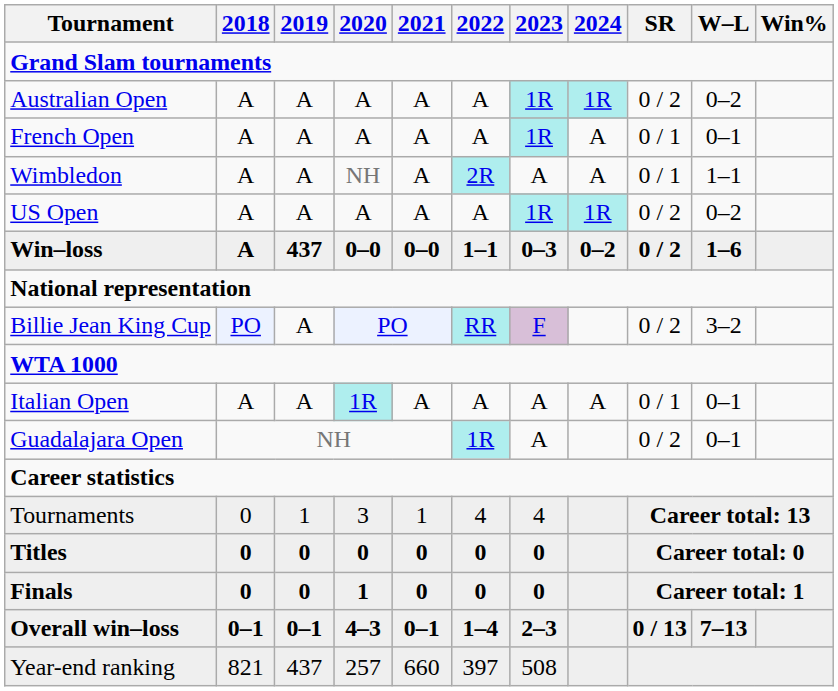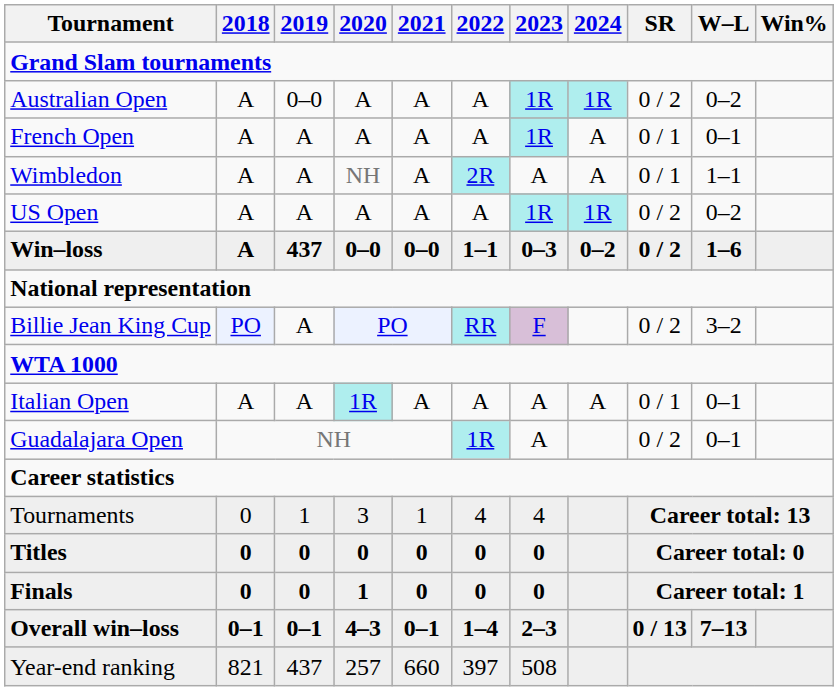Australian Open | 2019: A -> 0–0
